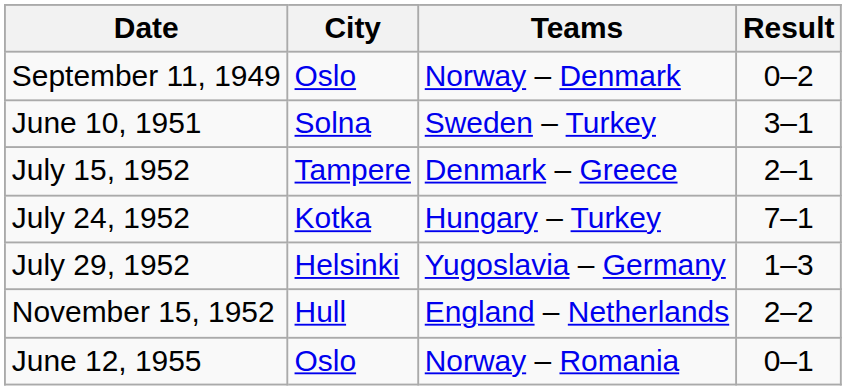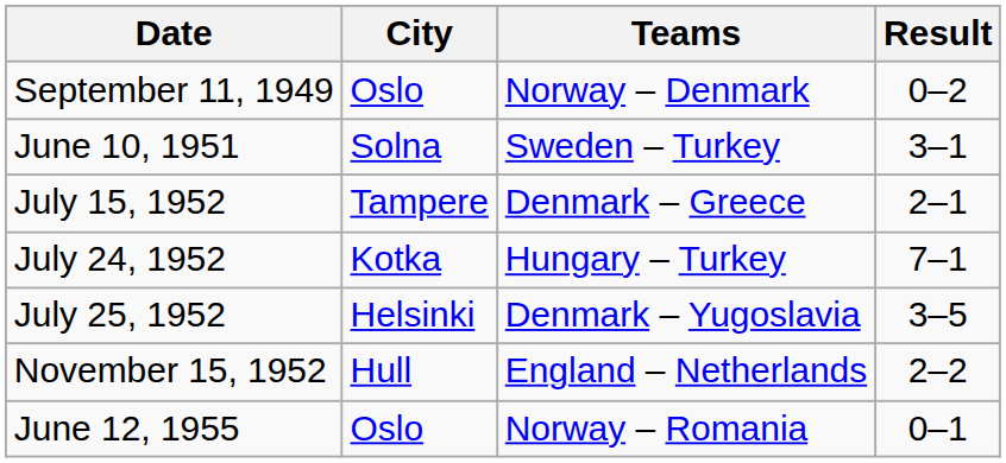+ row: July 25, 1952 | Helsinki | Denmark – Yugoslavia | 3–5
- row: July 29, 1952 | Helsinki | Yugoslavia – Germany | 1–3
